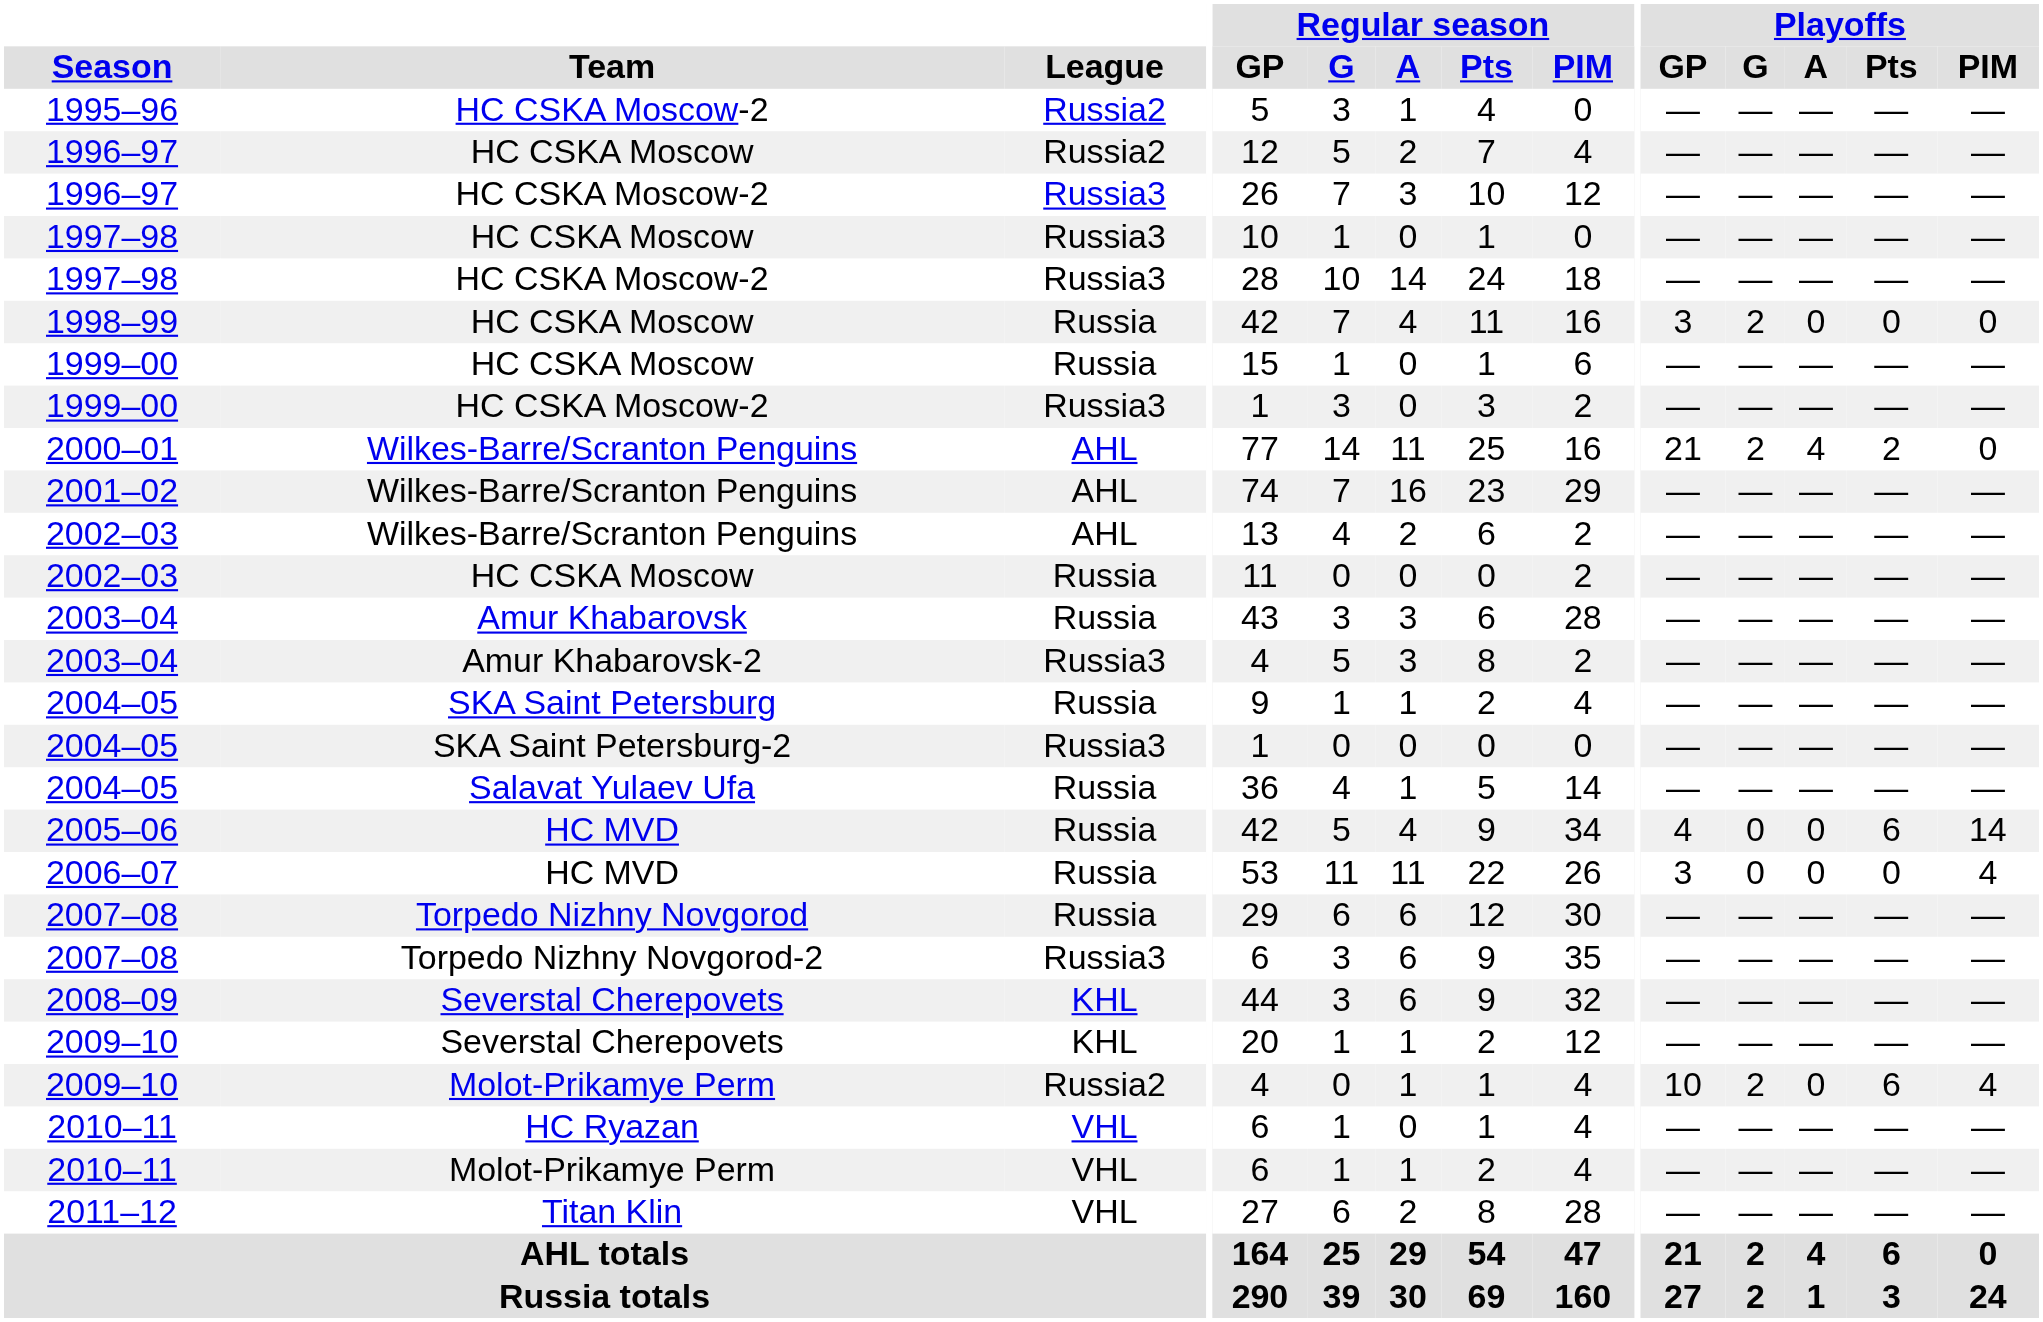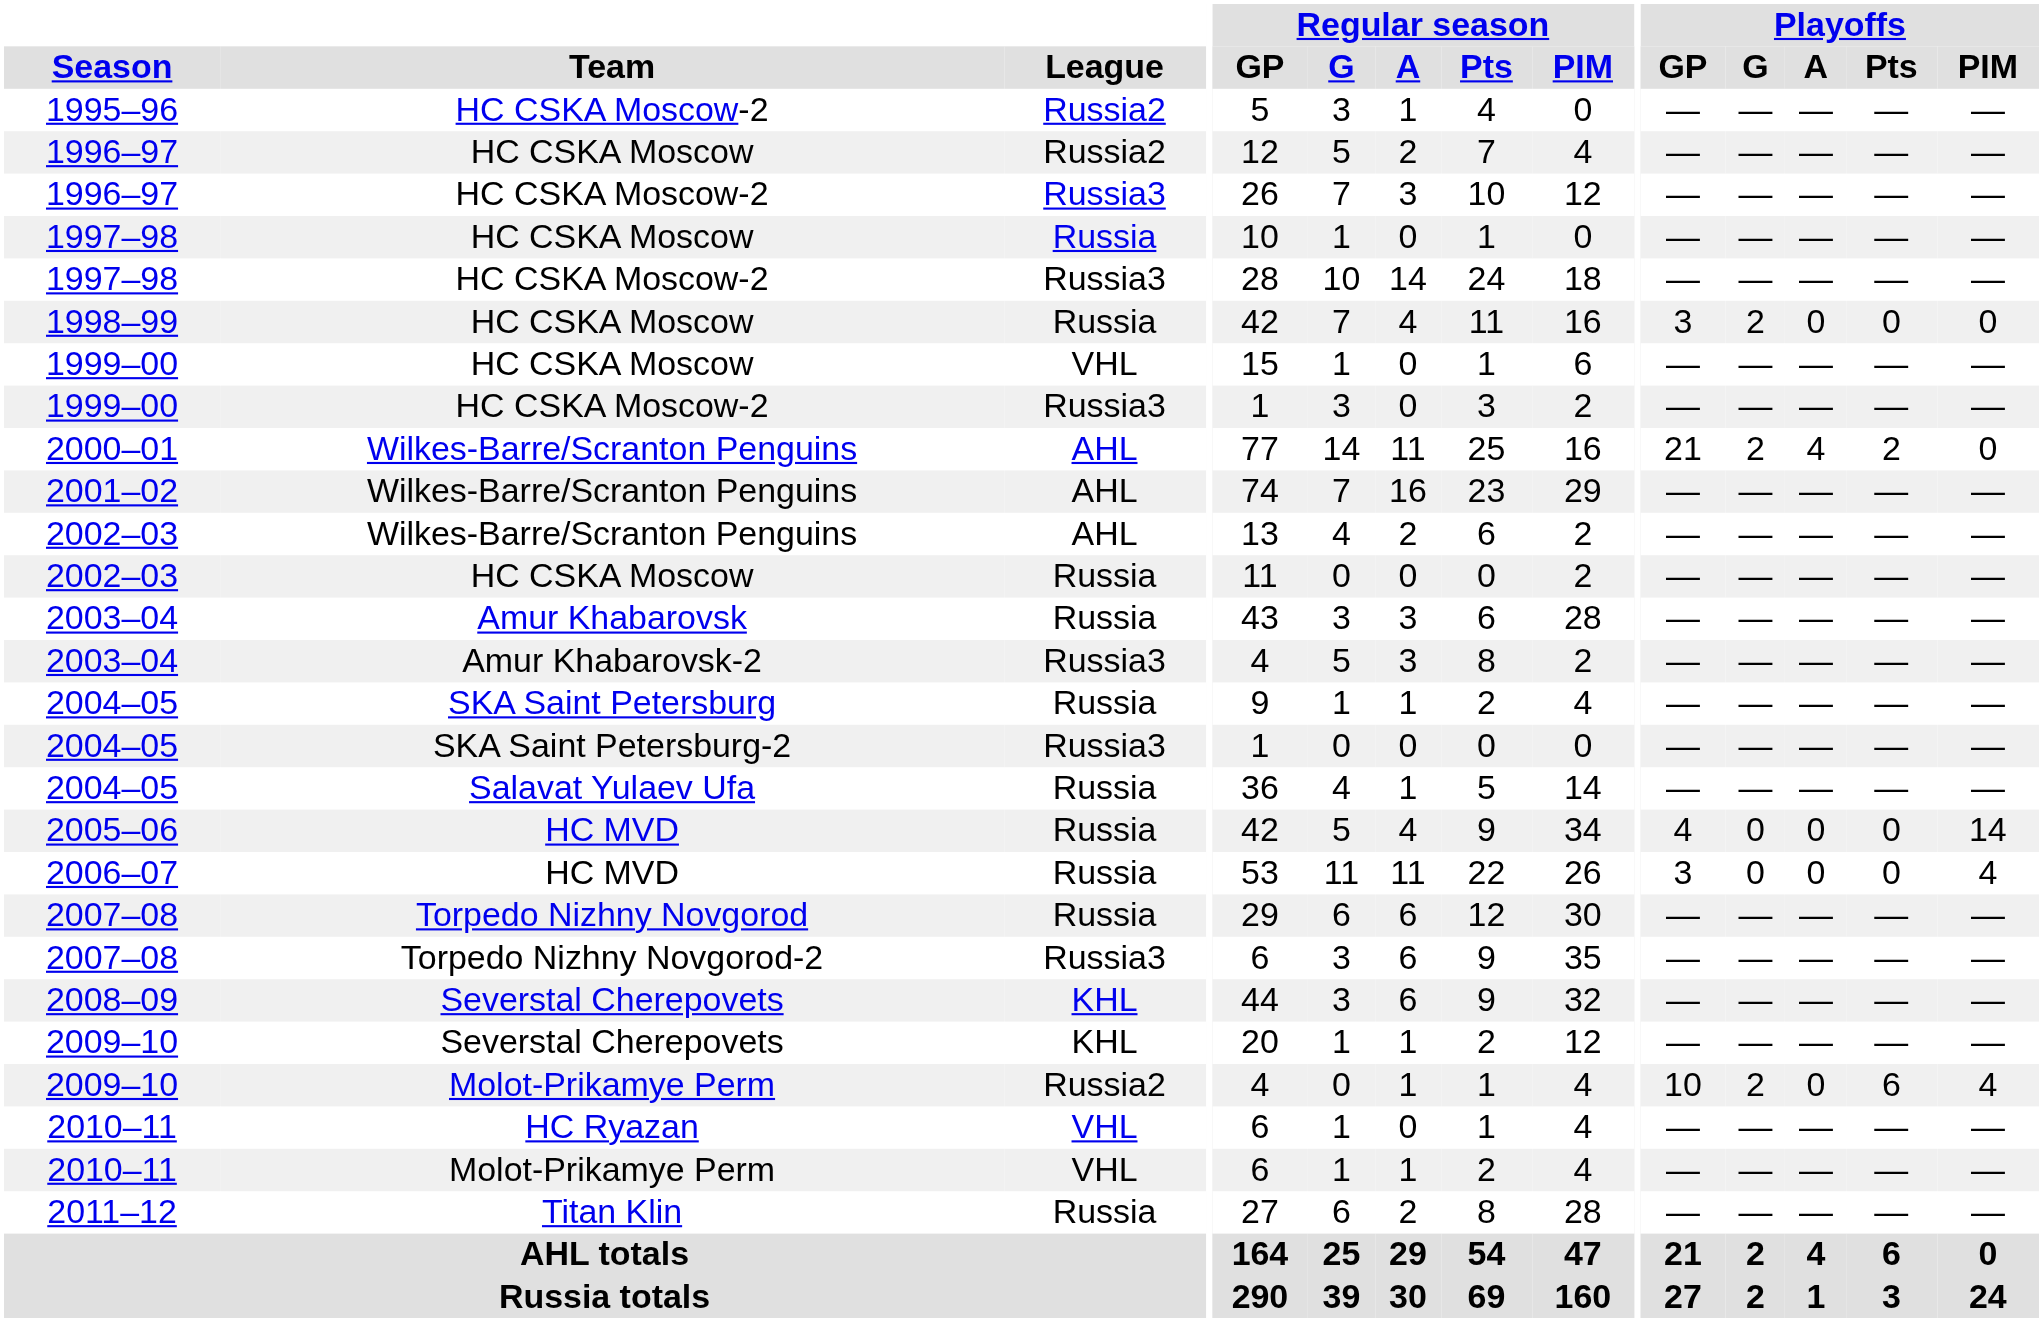1997–98 / HC CSKA Moscow | League: Russia3 -> Russia
1999–00 / HC CSKA Moscow | League: Russia -> VHL
2005–06 | Playoffs / Pts: 6 -> 0
2011–12 | League: VHL -> Russia
